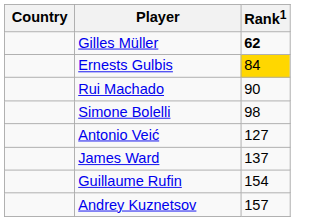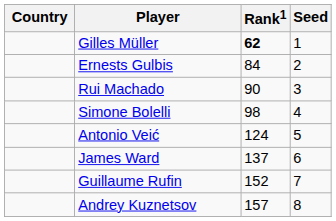+ column: Seed | 1 | 2 | 3 | 4 | 5 | 6 | 7 | 8
Ernests Gulbis | Rank1: gold background -> no background
Antonio Veić | Rank1: 127 -> 124
Guillaume Rufin | Rank1: 154 -> 152
